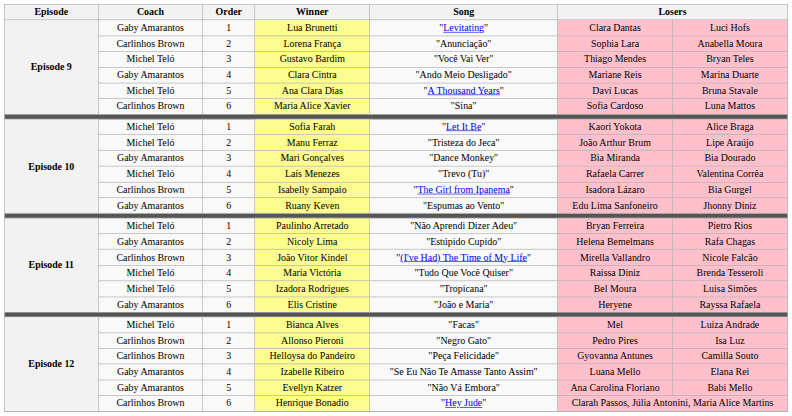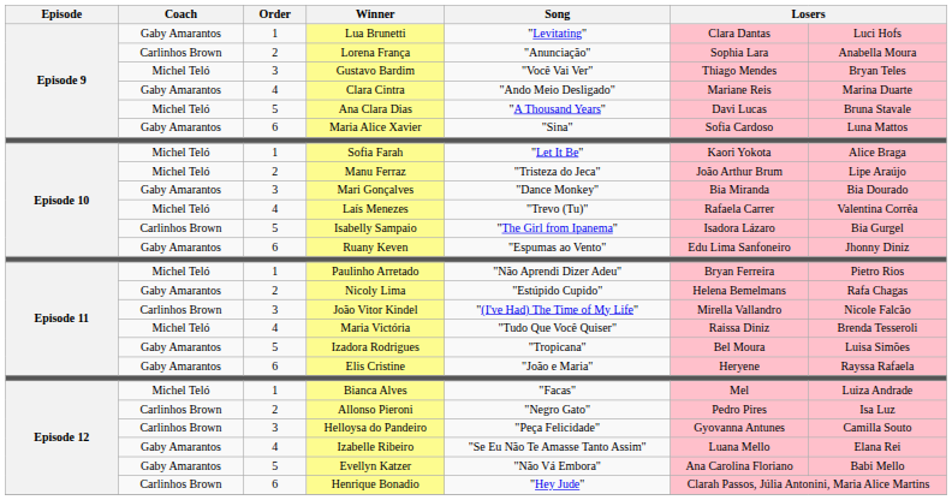Maria Alice Xavier | Coach: Carlinhos Brown -> Gaby Amarantos
Izadora Rodrigues | Coach: Michel Teló -> Gaby Amarantos
